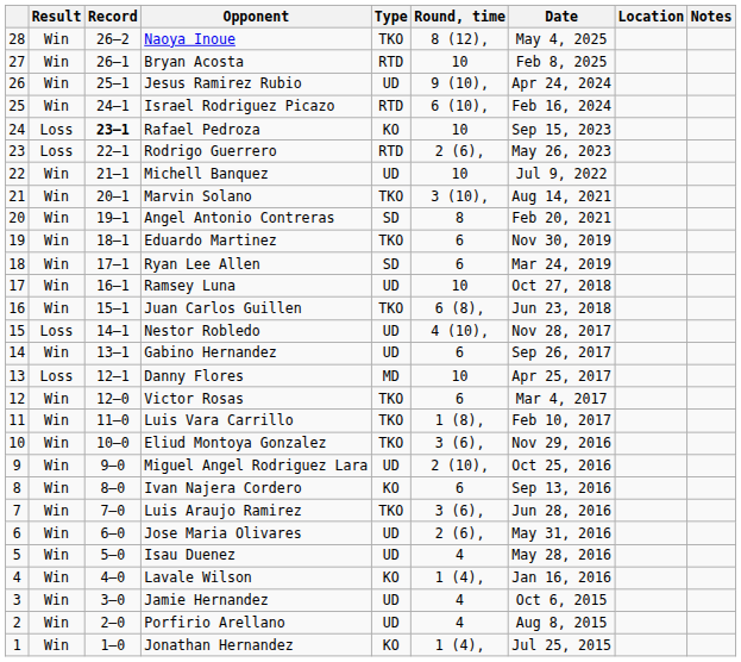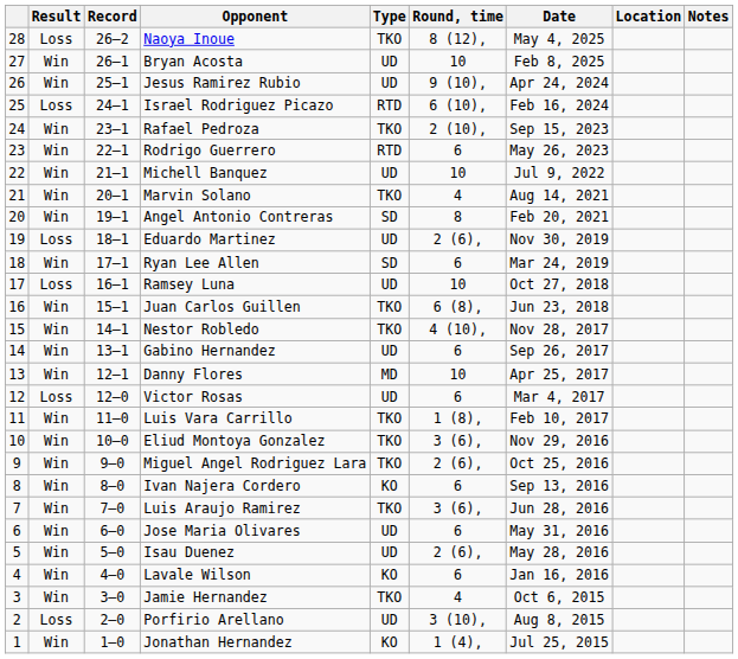Naoya Inoue | Result: Win -> Loss
Bryan Acosta | Type: RTD -> UD
Israel Rodriguez Picazo | Result: Win -> Loss
Rafael Pedroza | Result: Loss -> Win
Rafael Pedroza | Record: bold -> normal
Rafael Pedroza | Type: KO -> TKO
Rafael Pedroza | Round, time: 10 -> 2 (10),
Rodrigo Guerrero | Result: Loss -> Win
Rodrigo Guerrero | Round, time: 2 (6), -> 6
Marvin Solano | Round, time: 3 (10), -> 4
Eduardo Martinez | Result: Win -> Loss
Eduardo Martinez | Type: TKO -> UD
Eduardo Martinez | Round, time: 6 -> 2 (6),
Ramsey Luna | Result: Win -> Loss
Nestor Robledo | Result: Loss -> Win
Nestor Robledo | Type: UD -> TKO
Danny Flores | Result: Loss -> Win
Victor Rosas | Result: Win -> Loss
Victor Rosas | Type: TKO -> UD
Miguel Angel Rodriguez Lara | Type: UD -> TKO
Miguel Angel Rodriguez Lara | Round, time: 2 (10), -> 2 (6),
Jose Maria Olivares | Round, time: 2 (6), -> 6
Isau Duenez | Round, time: 4 -> 2 (6),
Lavale Wilson | Round, time: 1 (4), -> 6
Jamie Hernandez | Type: UD -> TKO
Porfirio Arellano | Result: Win -> Loss
Porfirio Arellano | Round, time: 4 -> 3 (10),
